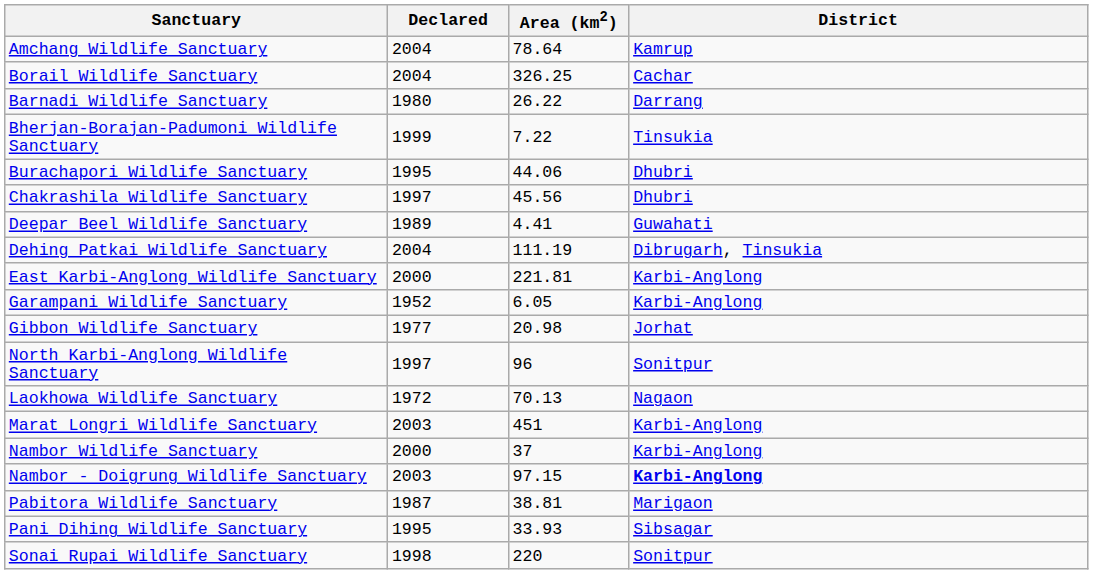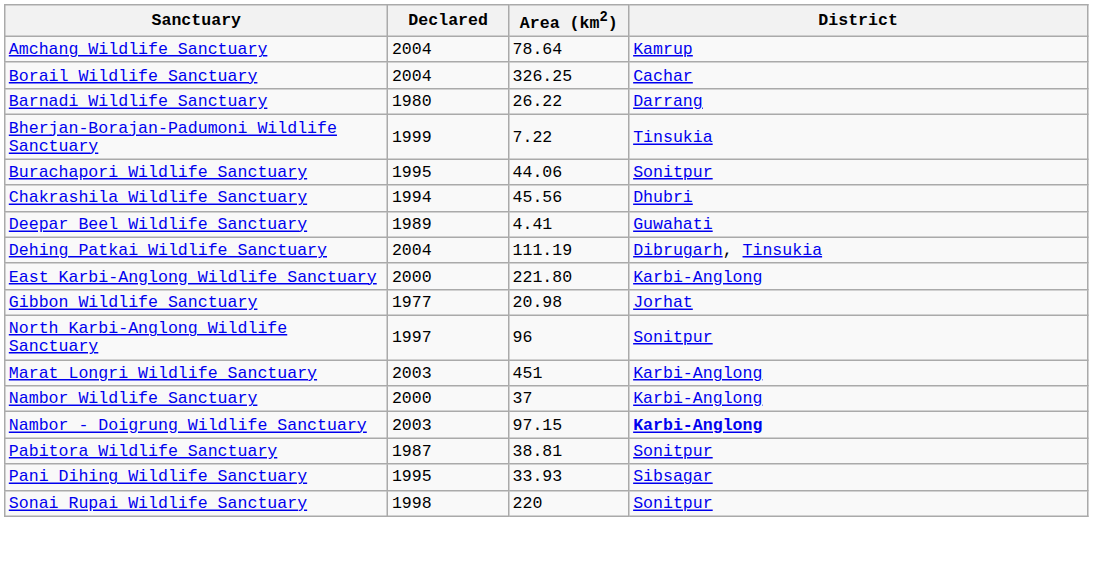Burachapori Wildlife Sanctuary | District: Dhubri -> Sonitpur
Chakrashila Wildlife Sanctuary | Declared: 1997 -> 1994
East Karbi-Anglong Wildlife Sanctuary | Area (km2): 221.81 -> 221.80
- row: Garampani Wildlife Sanctuary | 1952 | 6.05 | Karbi-Anglong
- row: Laokhowa Wildlife Sanctuary | 1972 | 70.13 | Nagaon
Pabitora Wildlife Sanctuary | District: Marigaon -> Sonitpur
